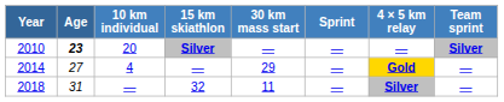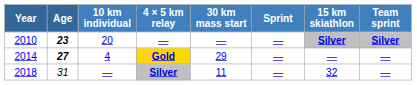columns swapped: 15 km skiathlon <-> 4 × 5 km relay
2014 | Age: normal -> bold
